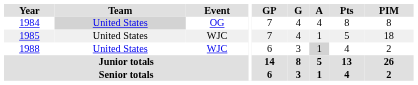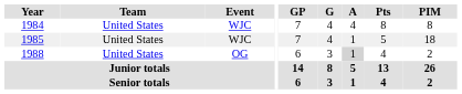1984 | Team: lightgrey background -> no background
1984 | Event: OG -> WJC
1988 | Event: WJC -> OG
